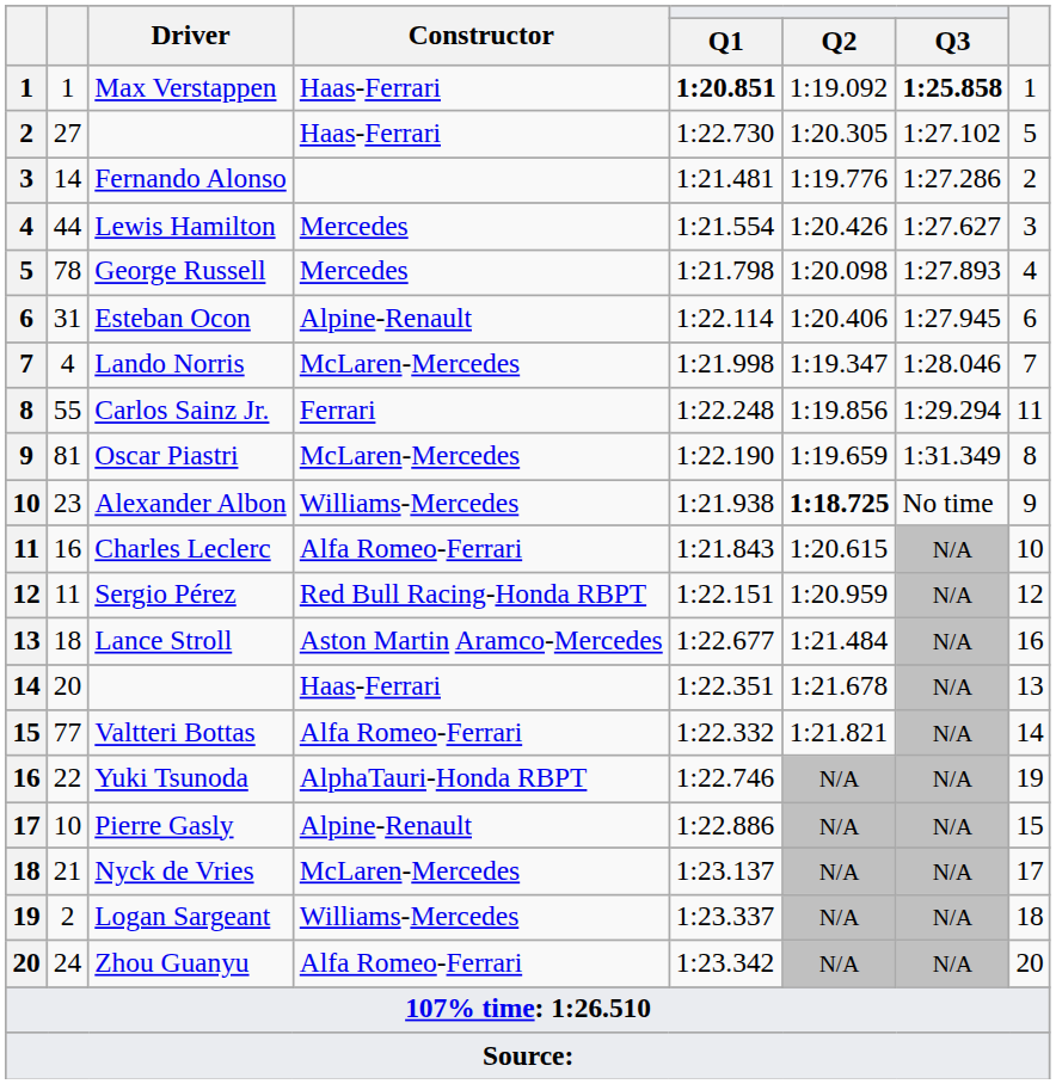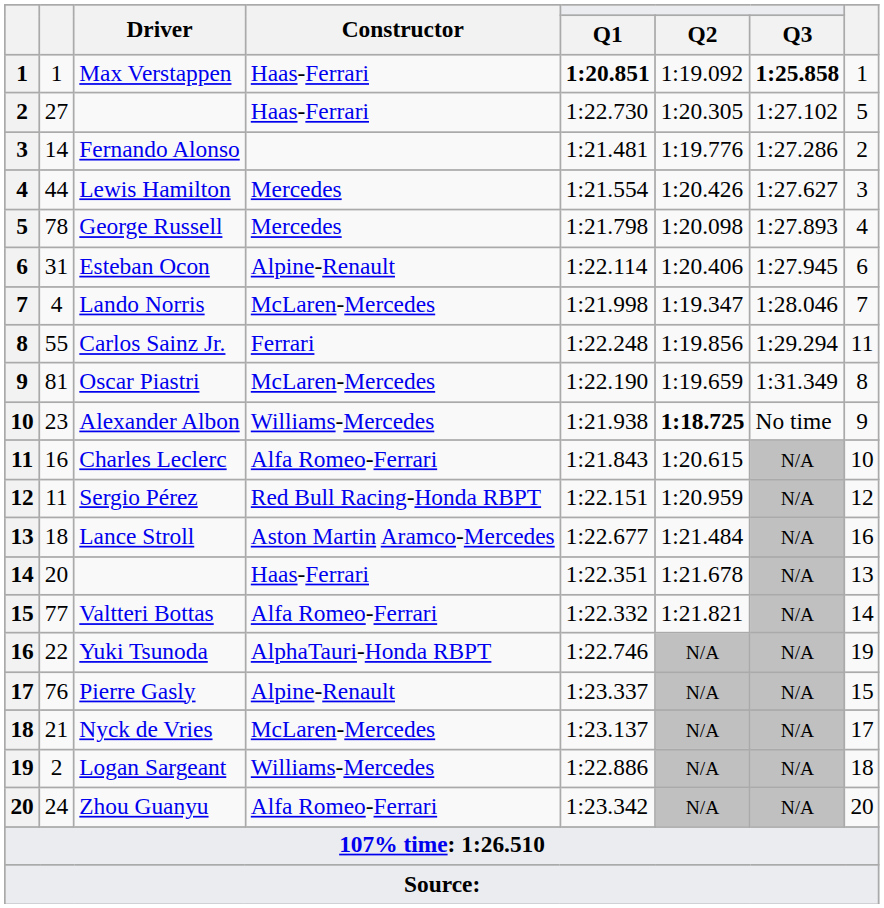Pierre Gasly | column 2: 10 -> 76
Pierre Gasly | Q1: 1:22.886 -> 1:23.337
Logan Sargeant | Q1: 1:23.337 -> 1:22.886
